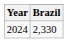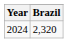2024 | Brazil: 2,330 -> 2,320
